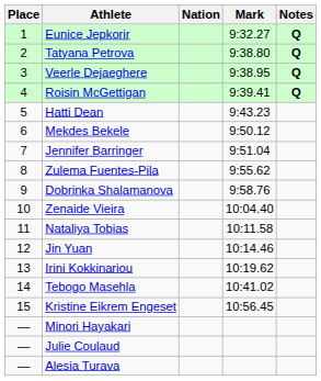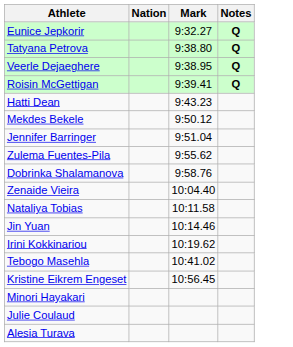- column: Place | 1 | 2 | 3 | 4 | 5 | 6 | 7 | 8 | 9 | 10 | 11 | 12 | 13 | 14 | 15 | — | — | —
